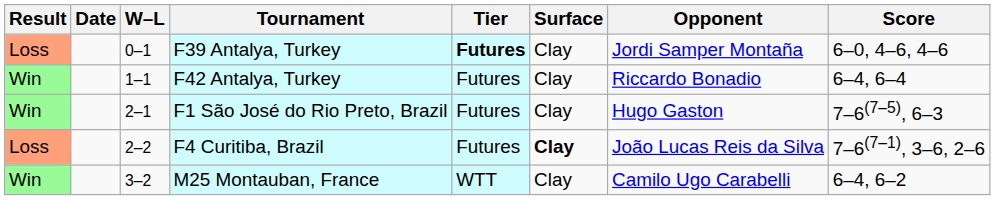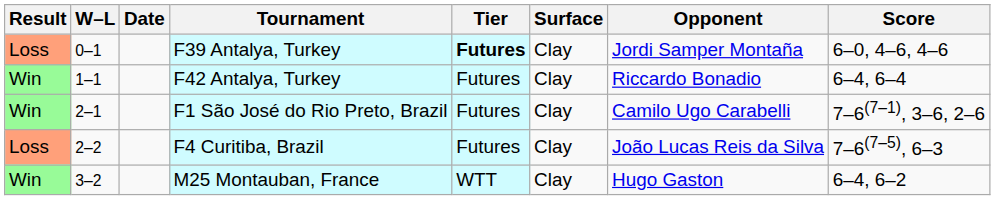columns swapped: W–L <-> Date
F1 São José do Rio Preto, Brazil | Opponent: Hugo Gaston -> Camilo Ugo Carabelli
F1 São José do Rio Preto, Brazil | Score: 7–6(7–5), 6–3 -> 7–6(7–1), 3–6, 2–6
F4 Curitiba, Brazil | Surface: bold -> normal
F4 Curitiba, Brazil | Score: 7–6(7–1), 3–6, 2–6 -> 7–6(7–5), 6–3
M25 Montauban, France | Opponent: Camilo Ugo Carabelli -> Hugo Gaston
